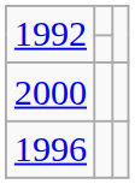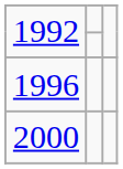rows swapped: 1996 <-> 2000
